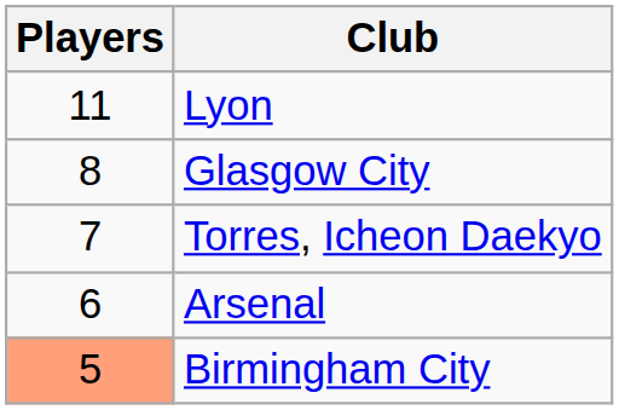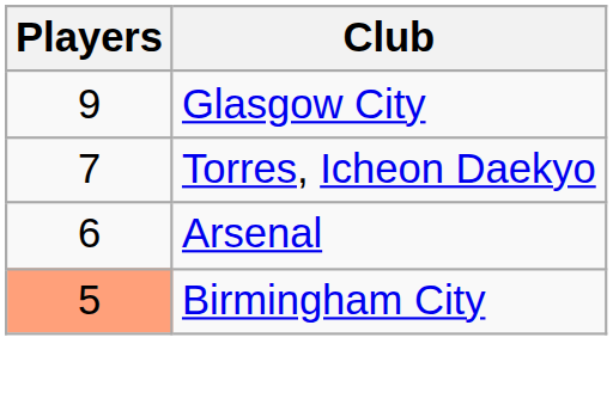- row: 11 | Lyon
Glasgow City | Players: 8 -> 9
